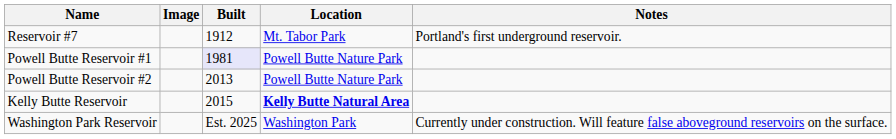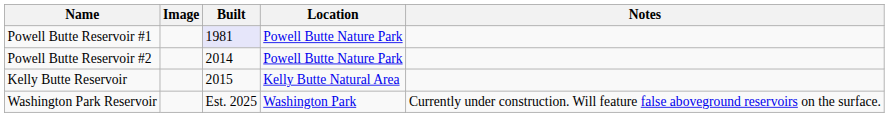- row: Reservoir #7 | 1912 | Mt. Tabor Park | Portland's first underground reservoir.
Powell Butte Reservoir #2 | Built: 2013 -> 2014
Kelly Butte Reservoir | Location: bold -> normal
